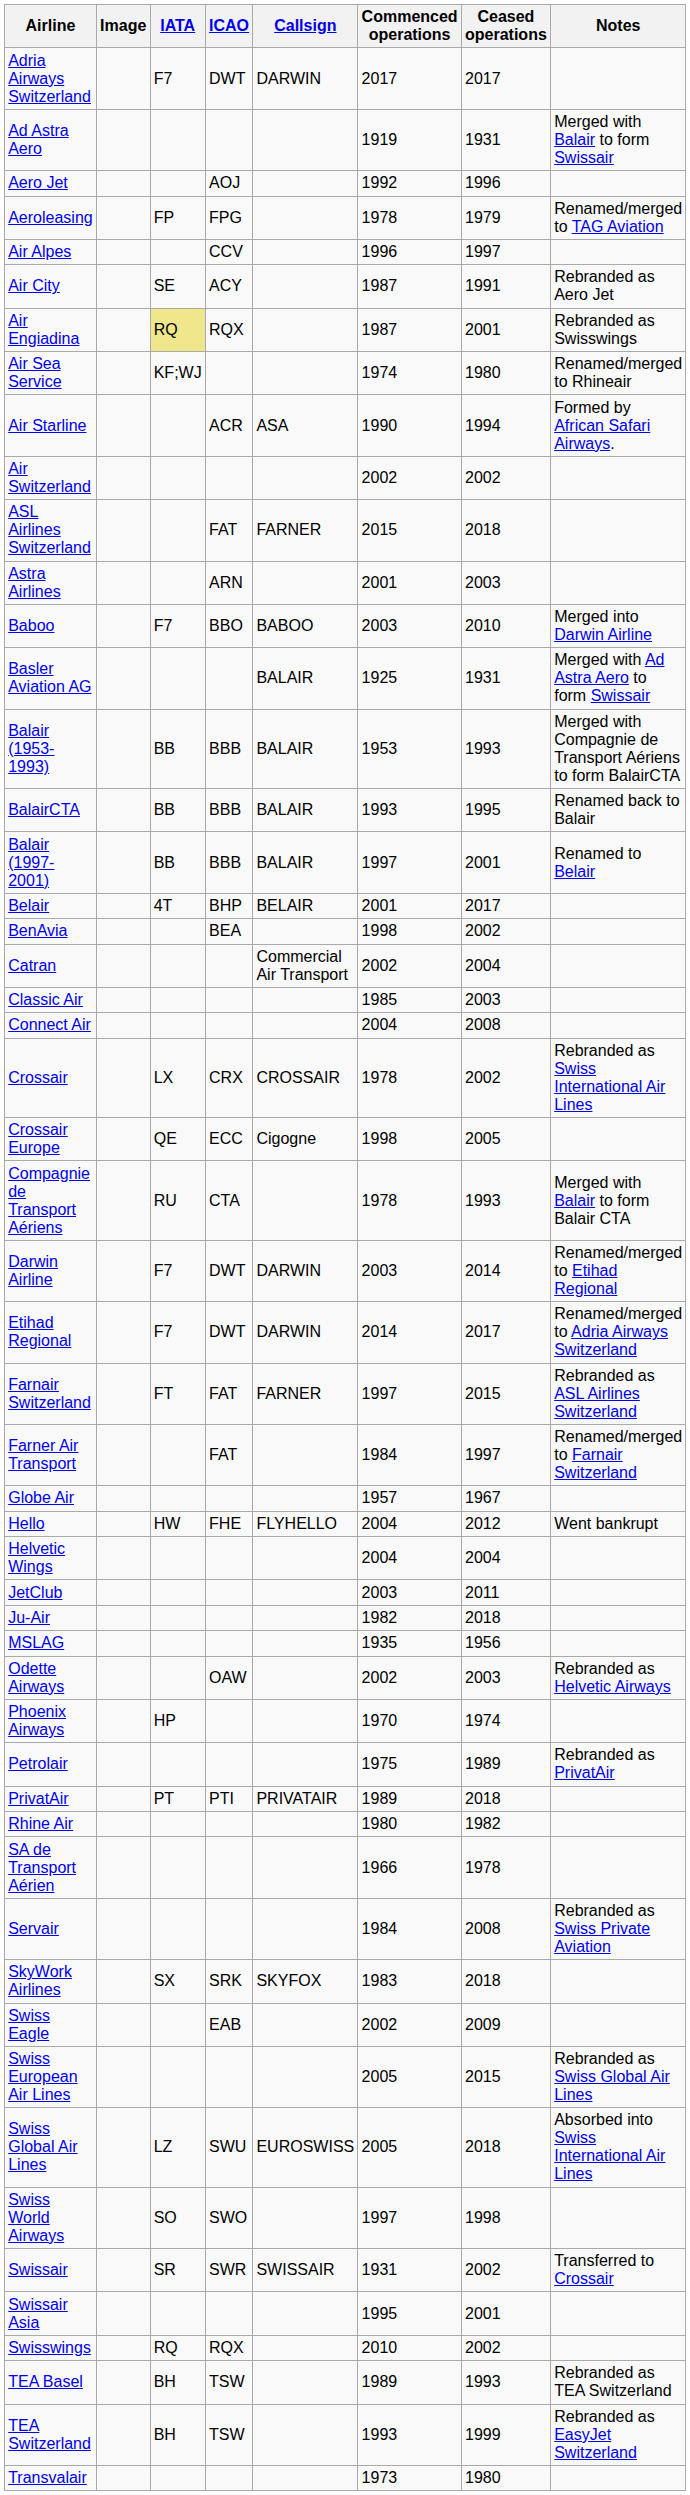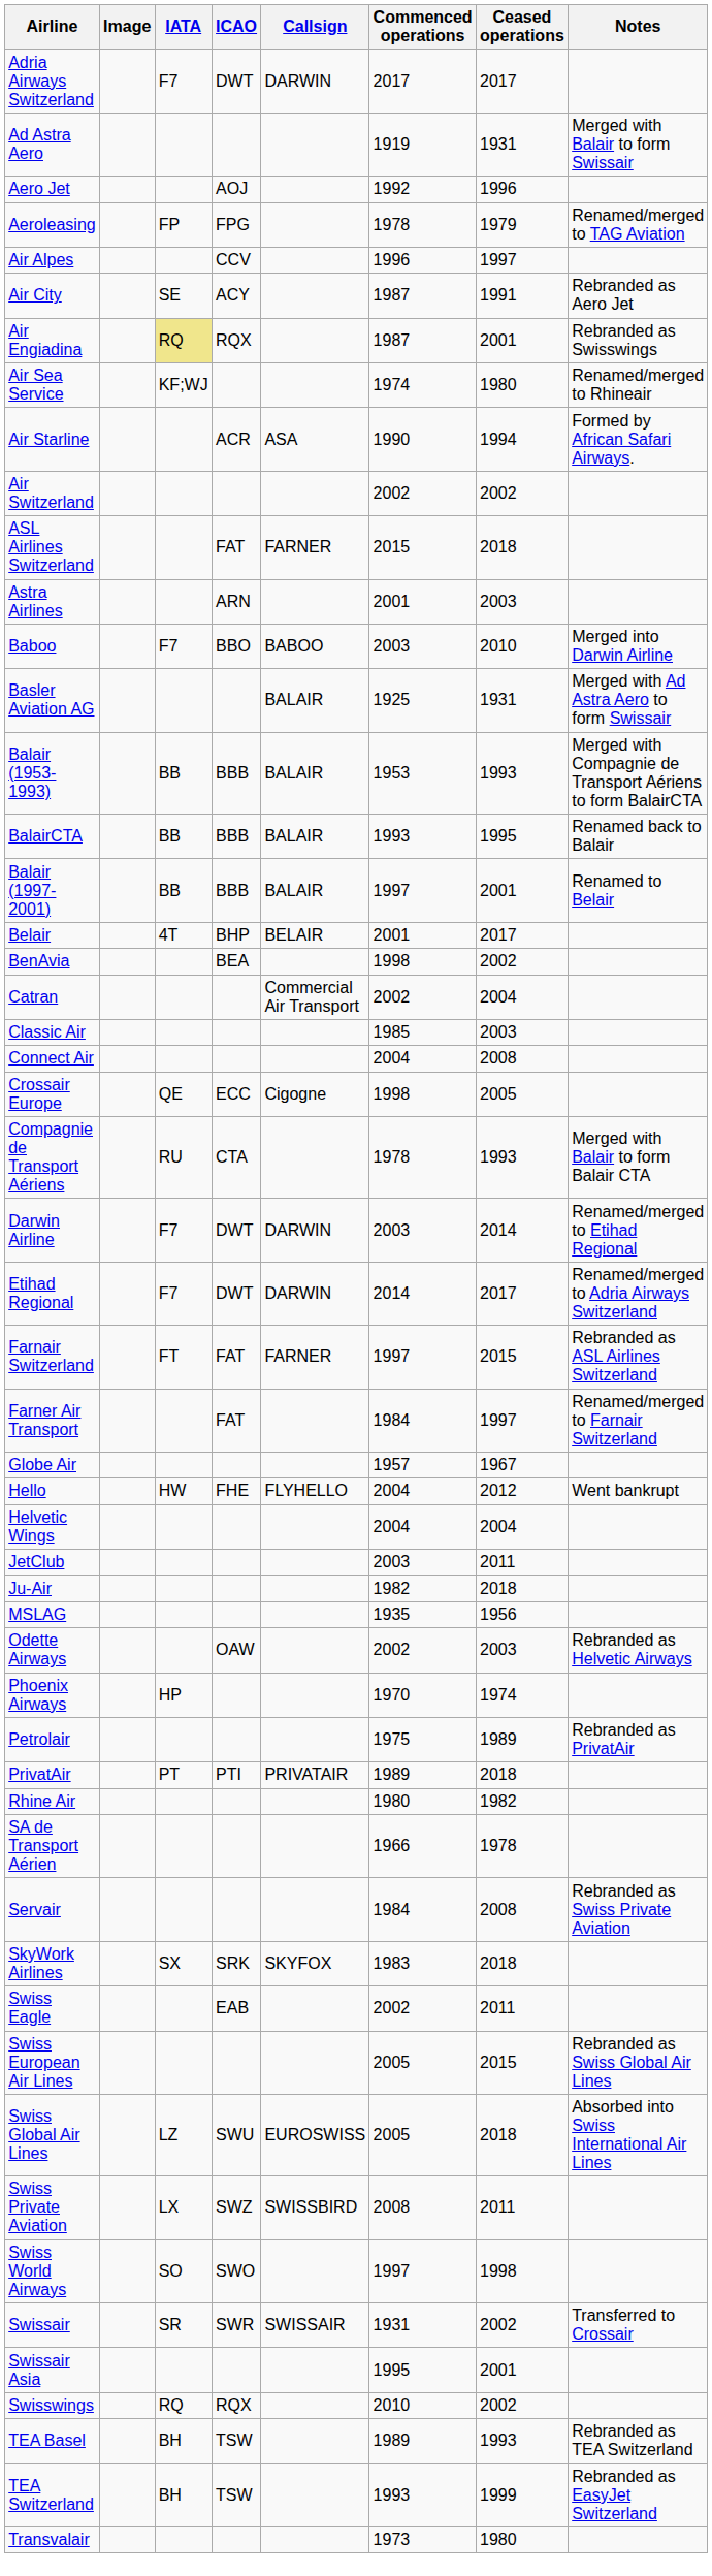- row: Crossair | LX | CRX | CROSSAIR | 1978 | 2002 | Rebranded as Swiss International Air Lines
Swiss Eagle | Ceased operations: 2009 -> 2011
+ row: Swiss Private Aviation | LX | SWZ | SWISSBIRD | 2008 | 2011
